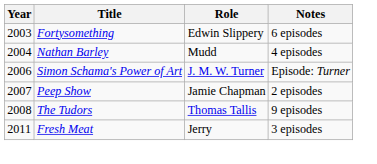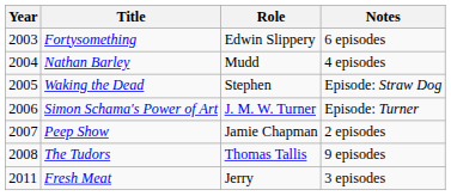+ row: 2005 | Waking the Dead | Stephen | Episode: Straw Dog
